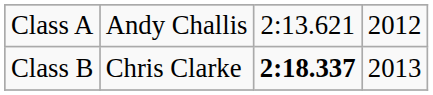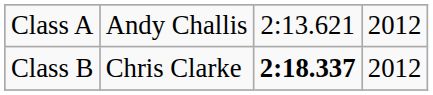Class B | column 4: 2013 -> 2012
